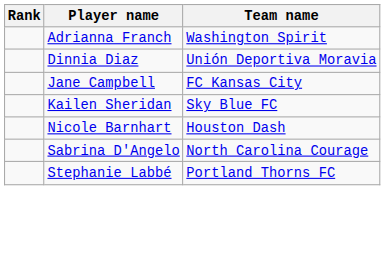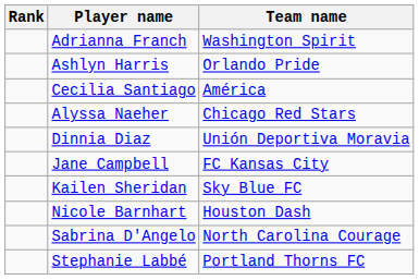+ row: Ashlyn Harris | Orlando Pride
+ row: Cecilia Santiago | América
+ row: Alyssa Naeher | Chicago Red Stars
